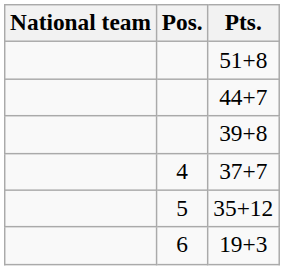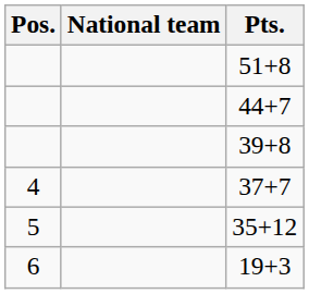columns swapped: Pos. <-> National team
